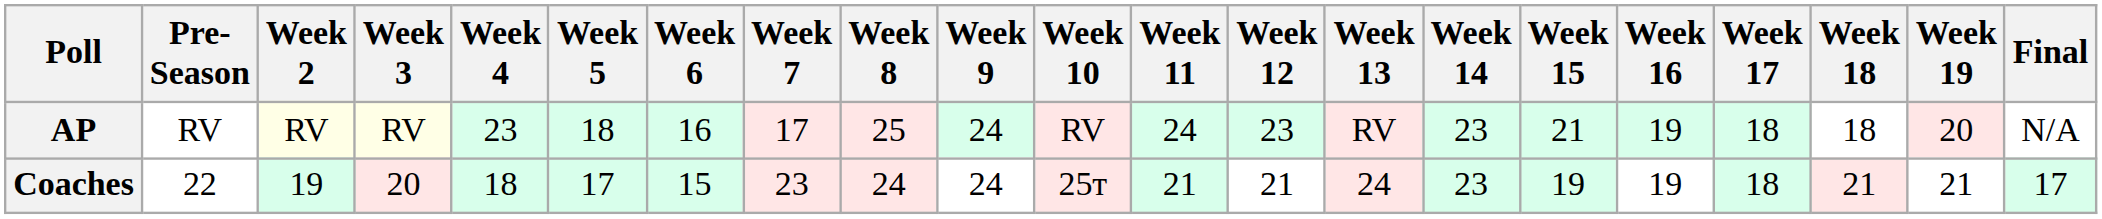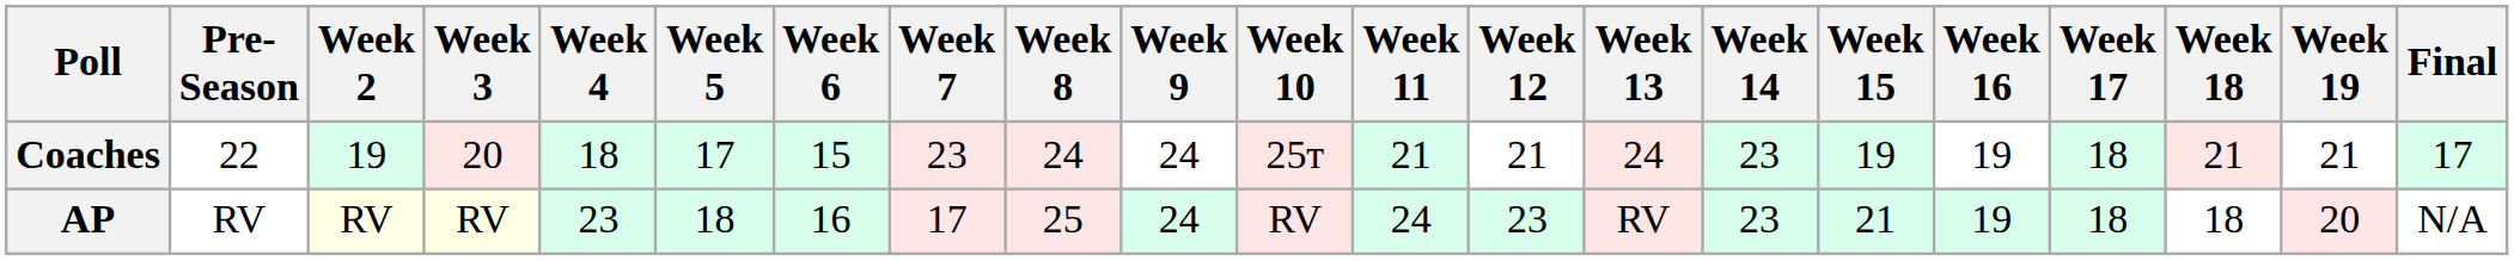rows swapped: AP <-> Coaches
